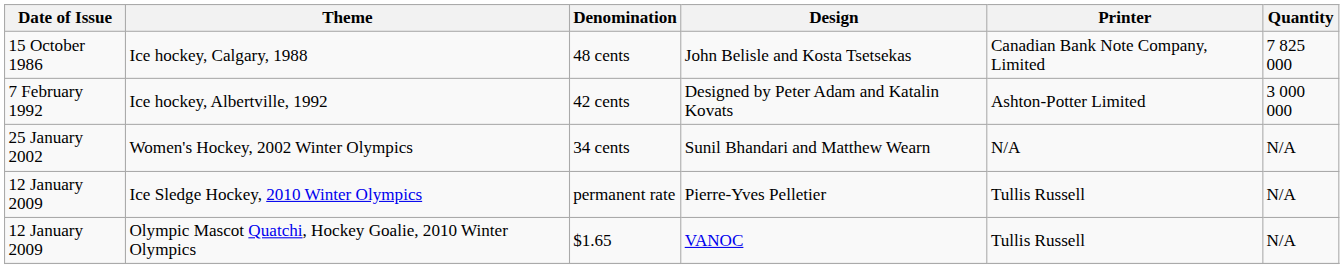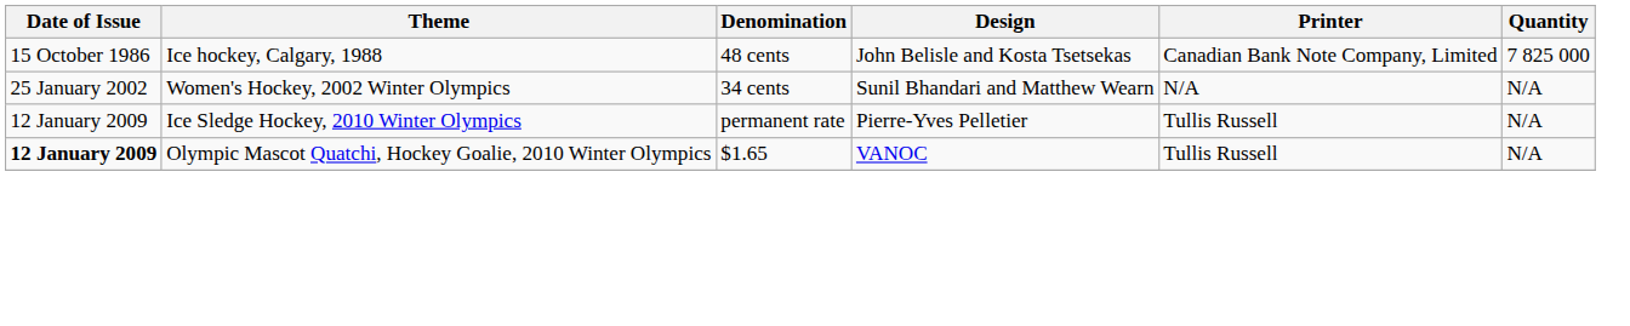- row: 7 February 1992 | Ice hockey, Albertville, 1992 | 42 cents | Designed by Peter Adam and Katalin Kovats | Ashton-Potter Limited | 3 000 000
Olympic Mascot Quatchi, Hockey Goalie, 2010 Winter Olympics | Date of Issue: normal -> bold
